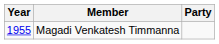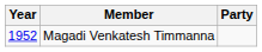Magadi Venkatesh Timmanna | Year: 1955 -> 1952
